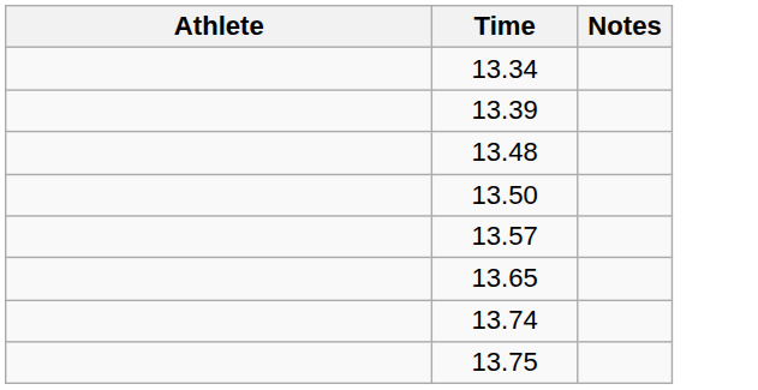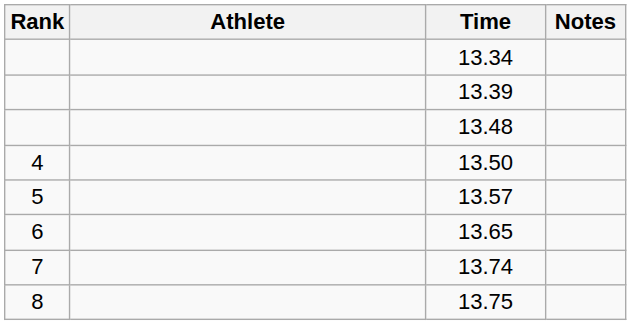+ column: Rank | 4 | 5 | 6 | 7 | 8
